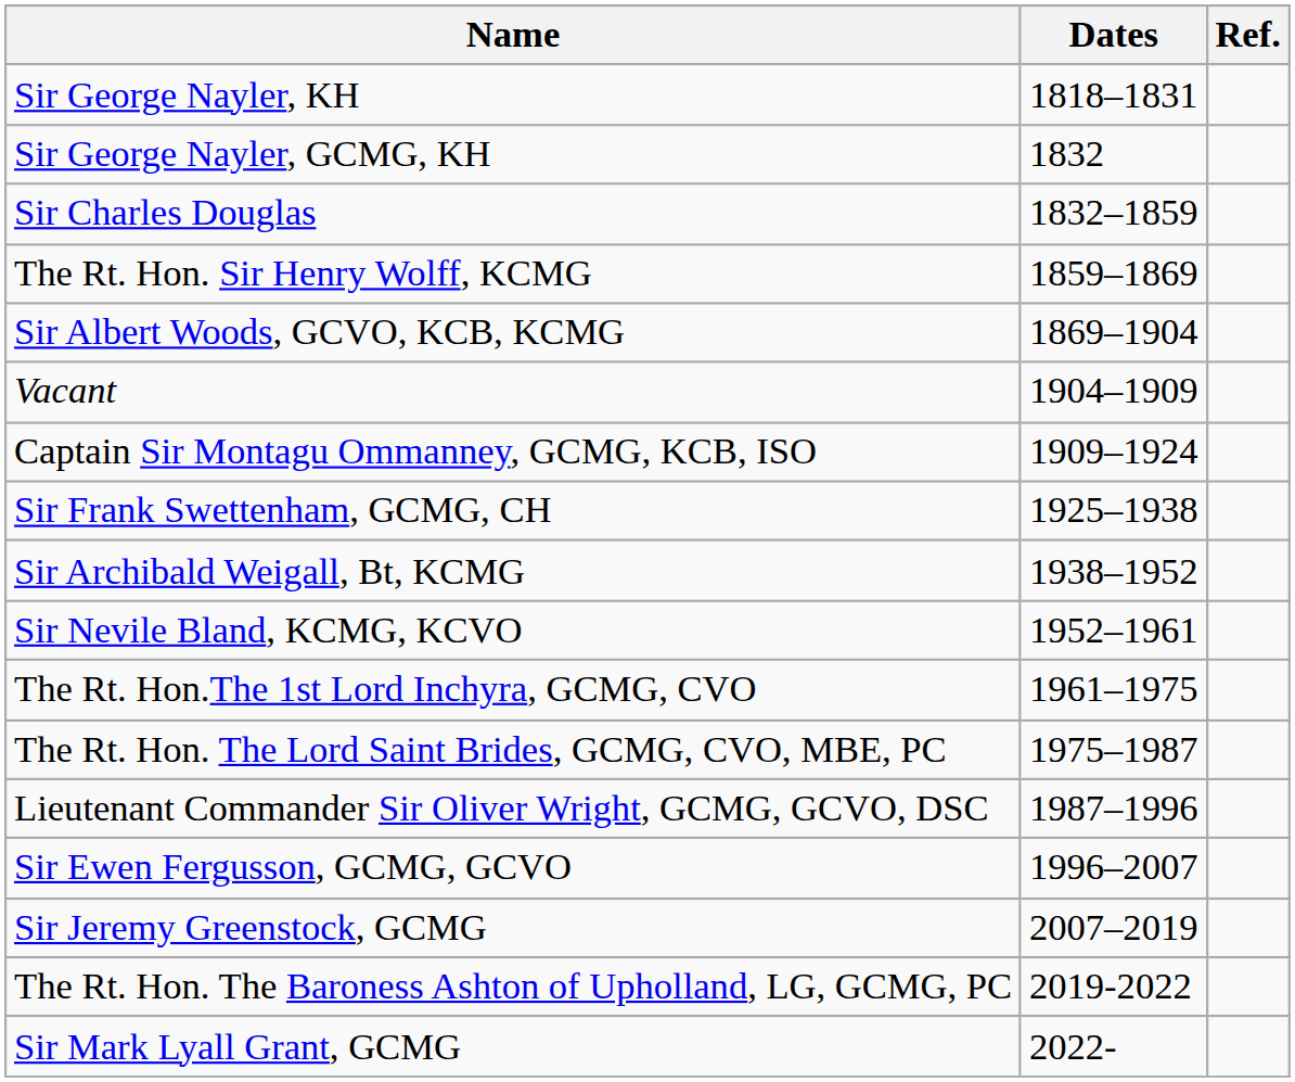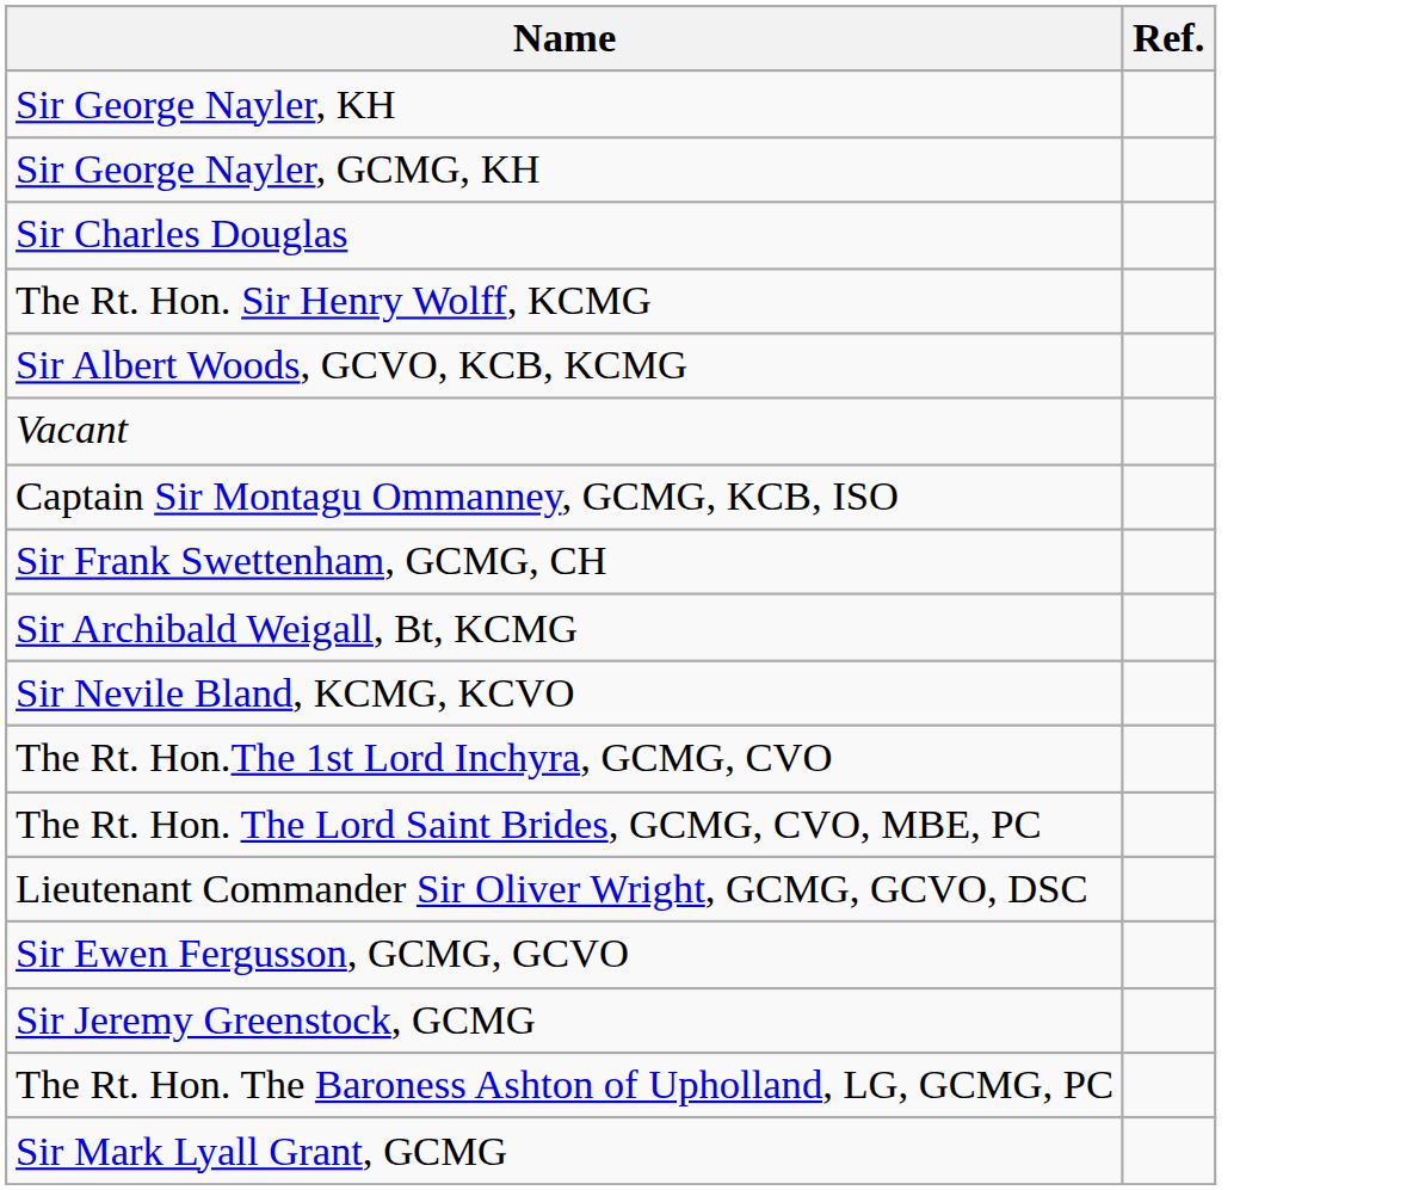- column: Dates | 1818–1831 | 1832 | 1832–1859 | 1859–1869 | 1869–1904 | 1904–1909 | 1909–1924 | 1925–1938 | 1938–1952 | 1952–1961 | 1961–1975 | 1975–1987 | 1987–1996 | 1996–2007 | 2007–2019 | 2019-2022 | 2022-
